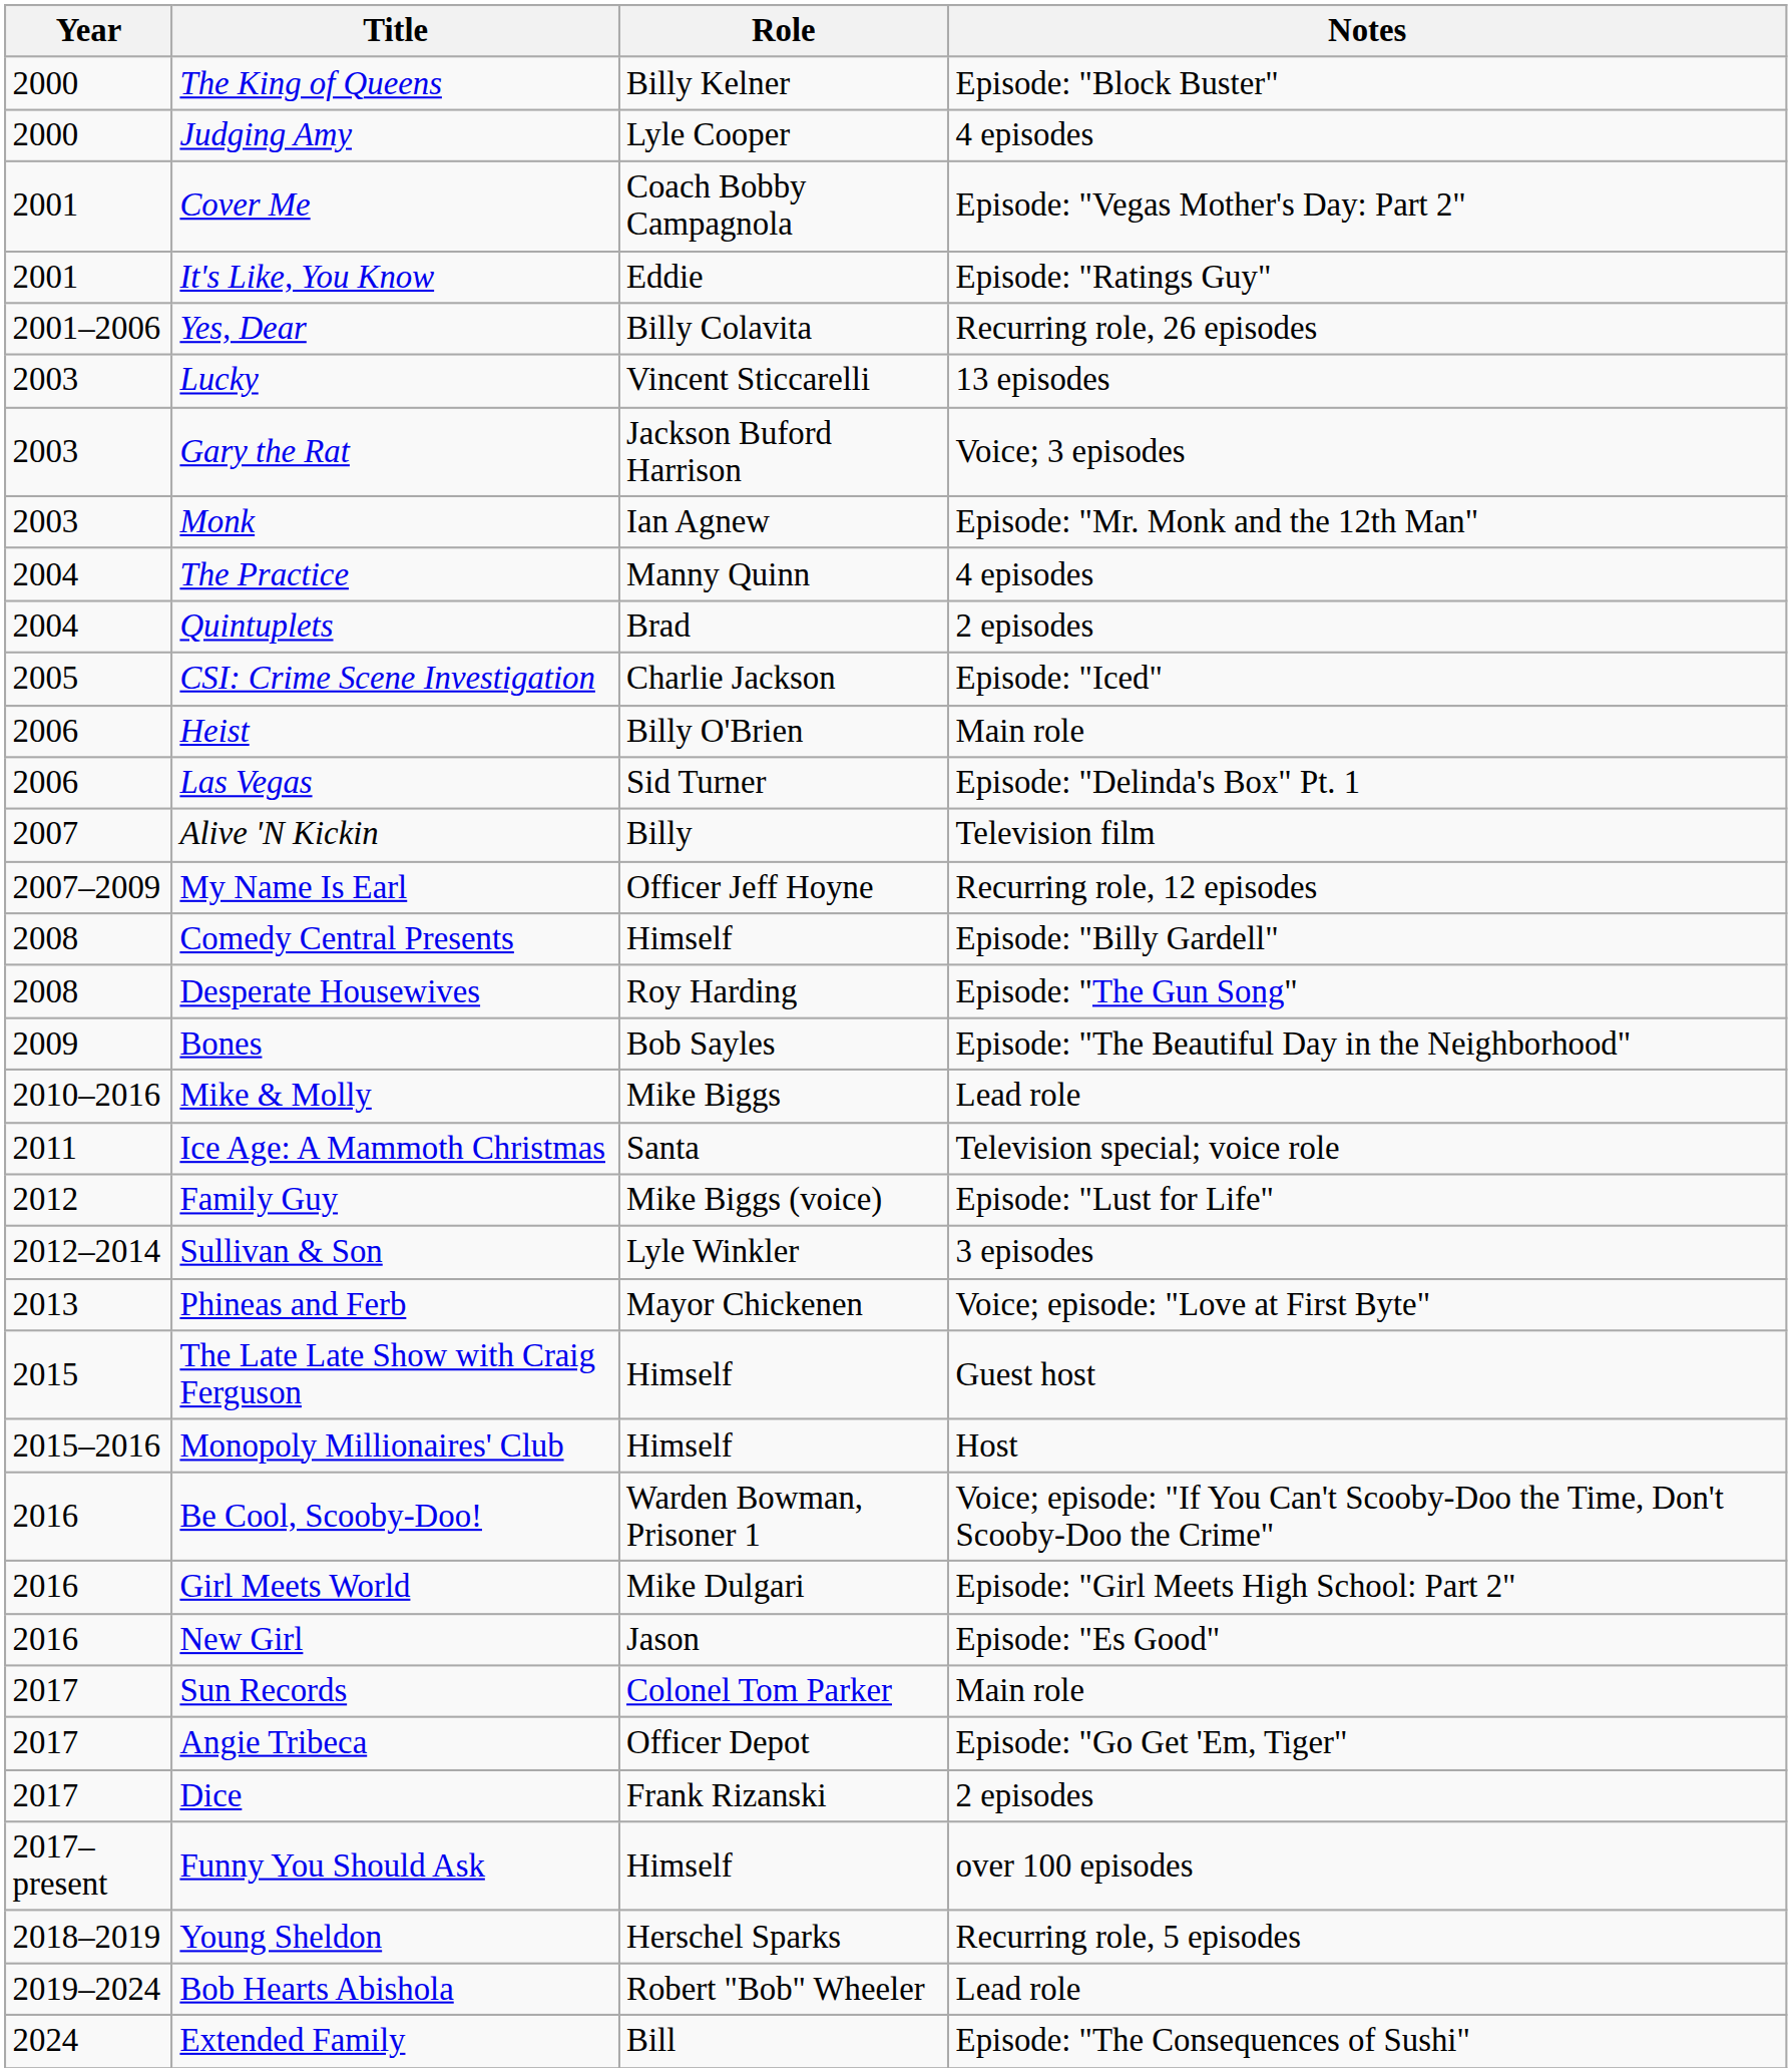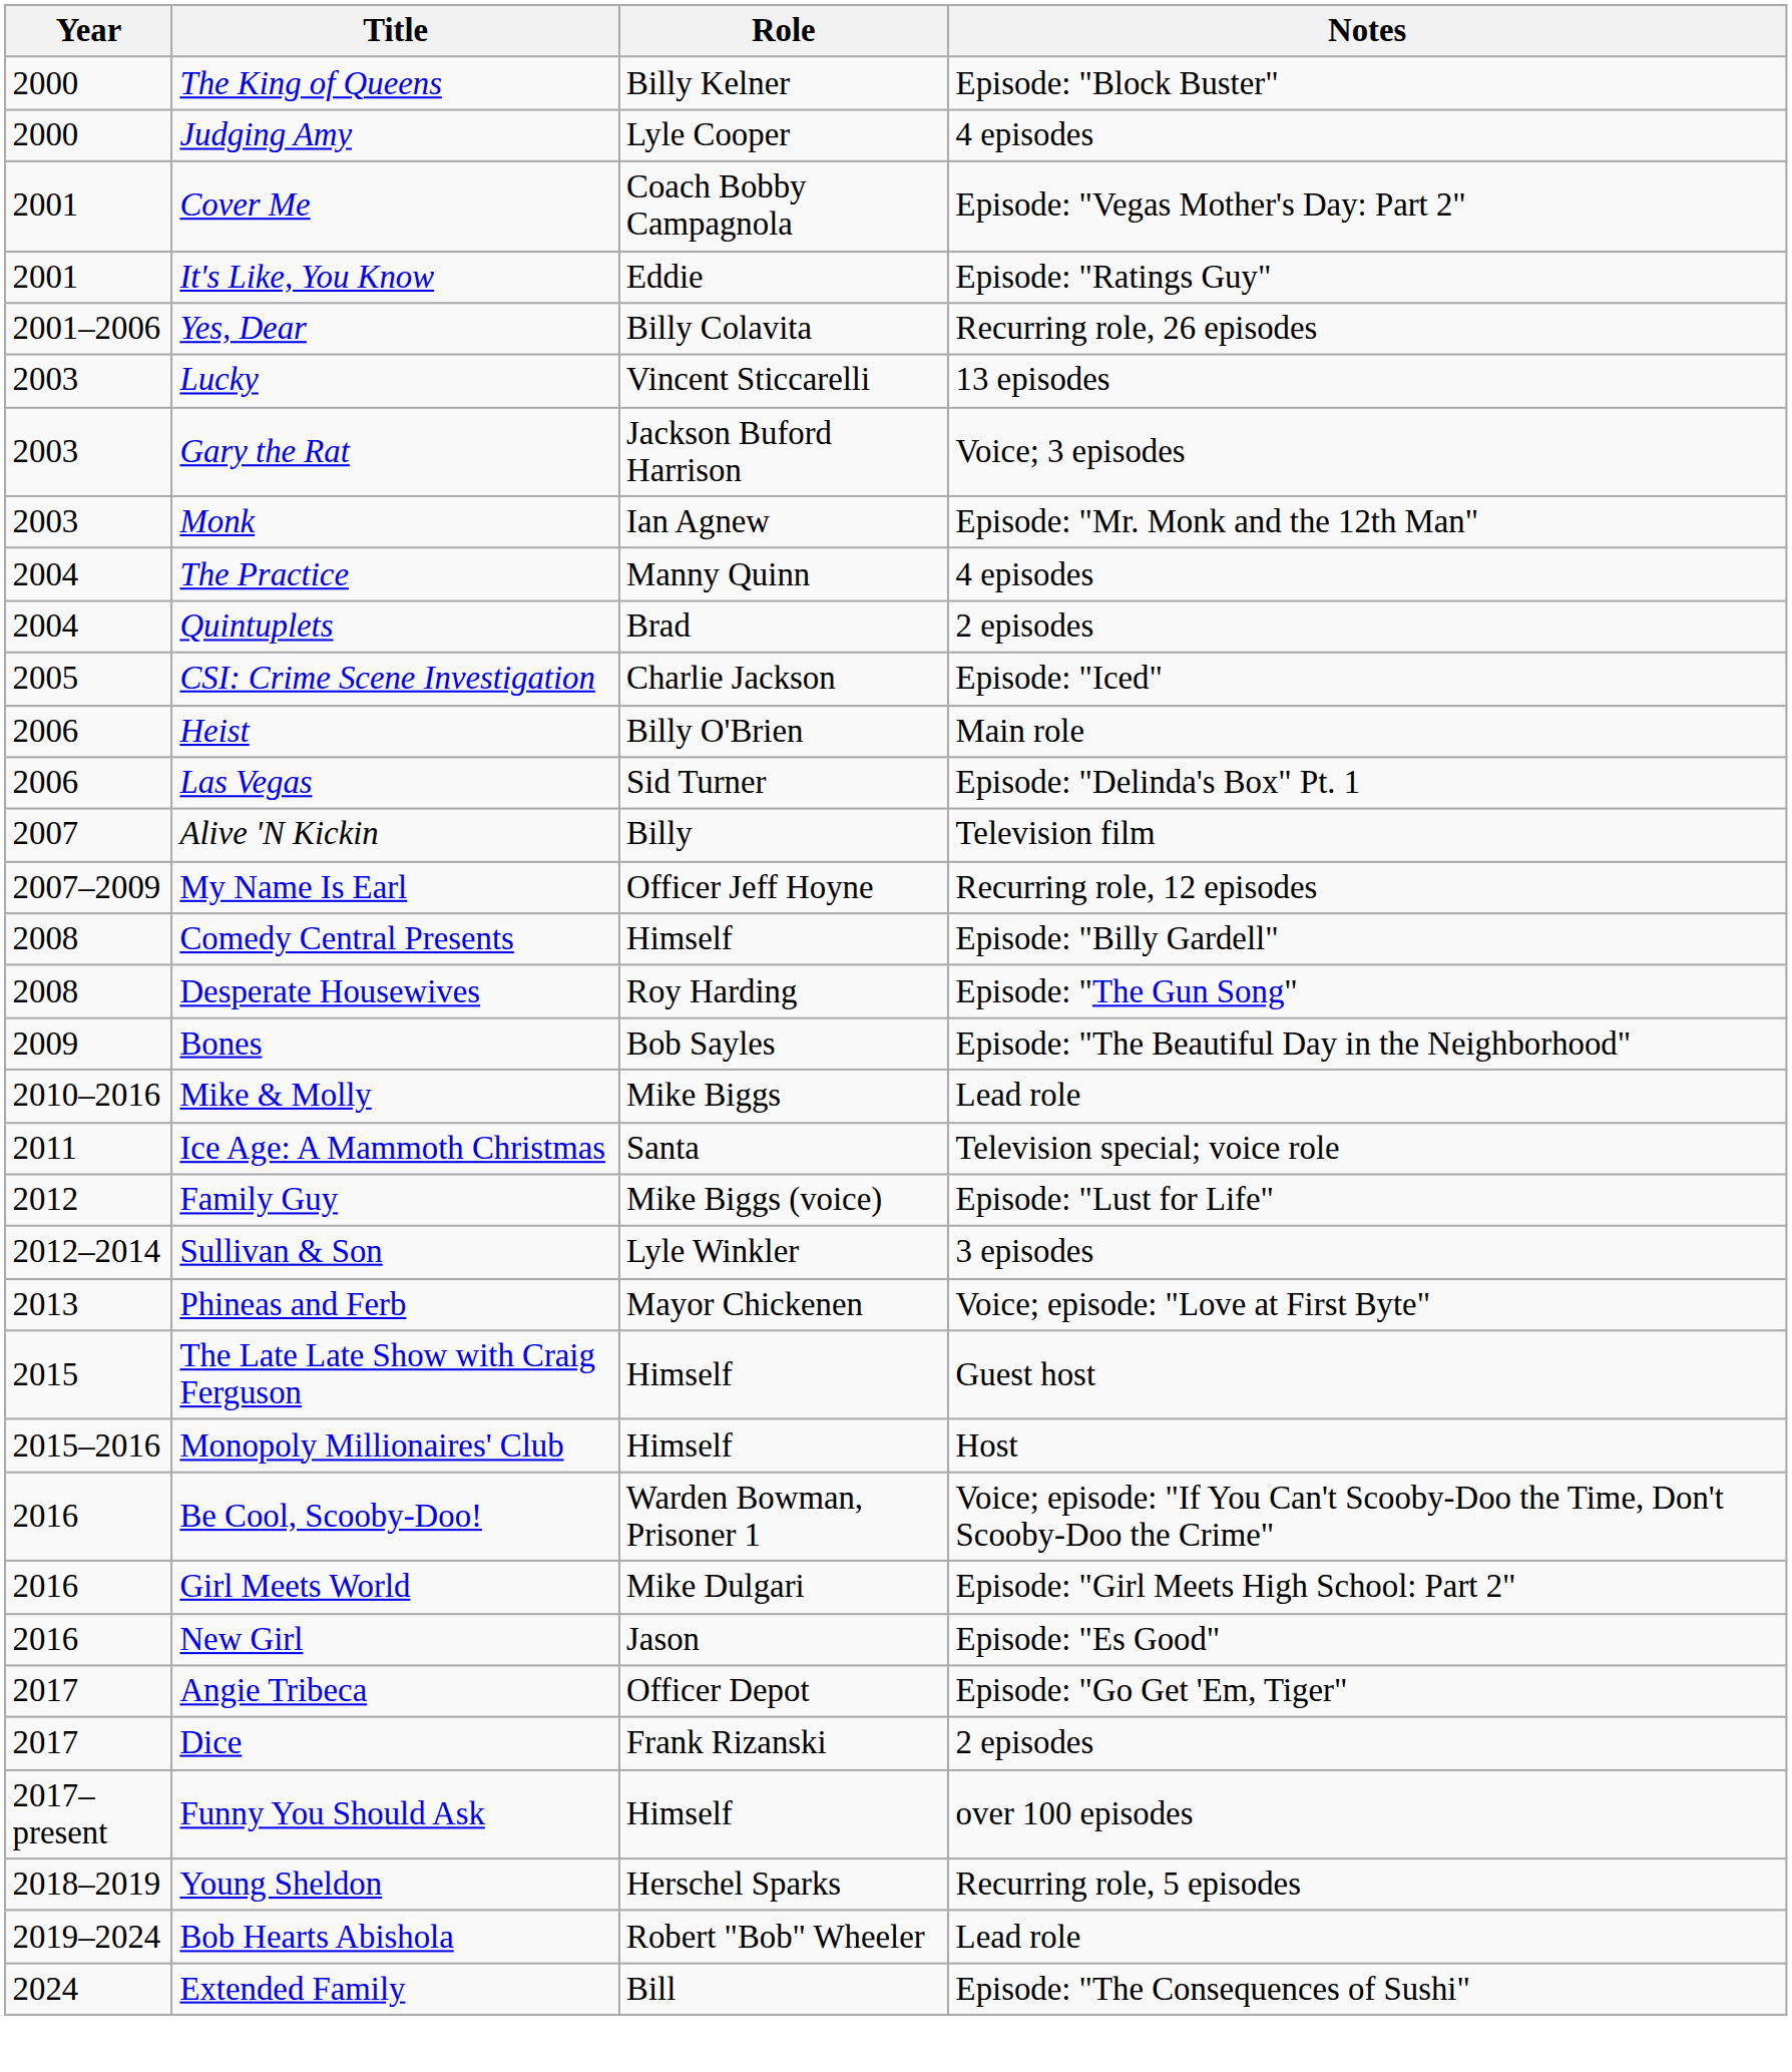- row: 2017 | Sun Records | Colonel Tom Parker | Main role
